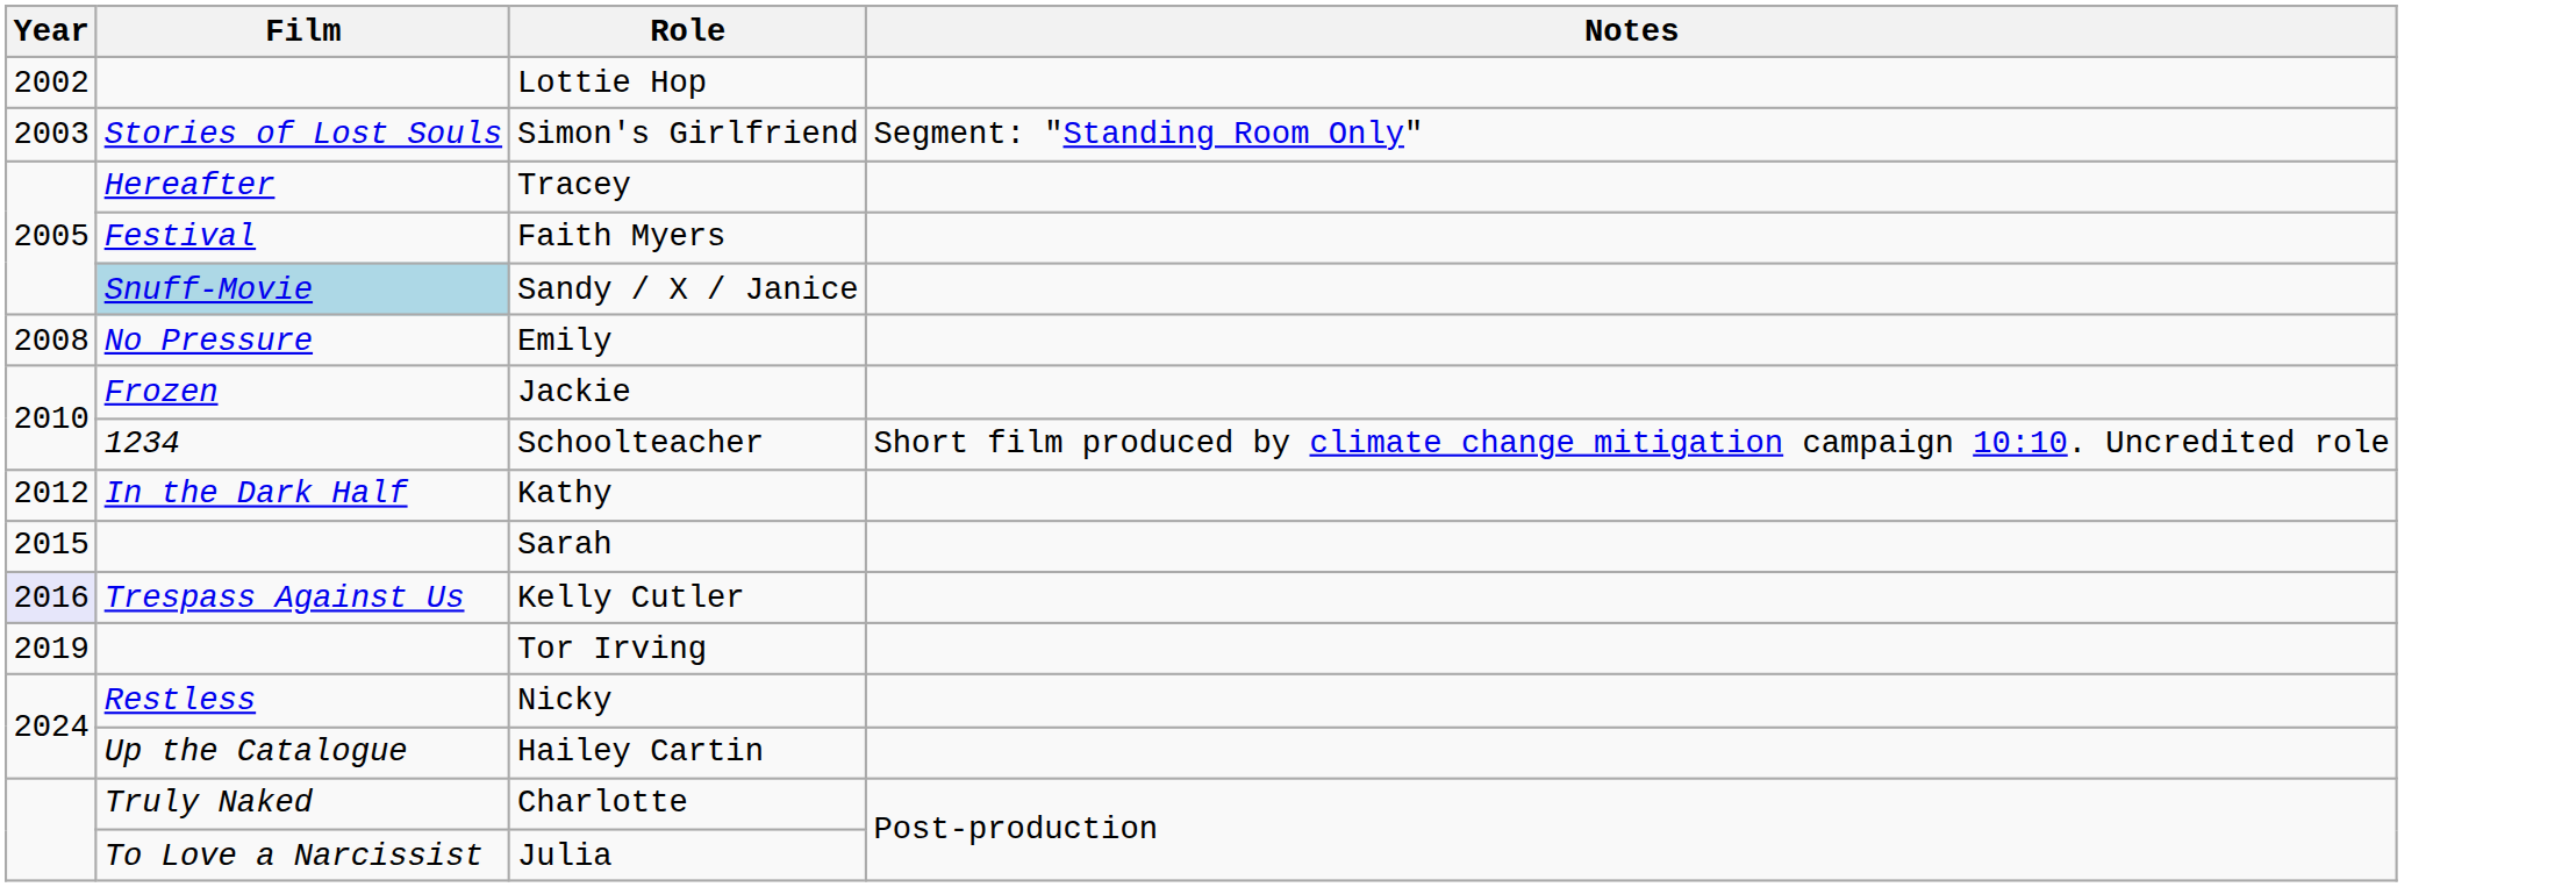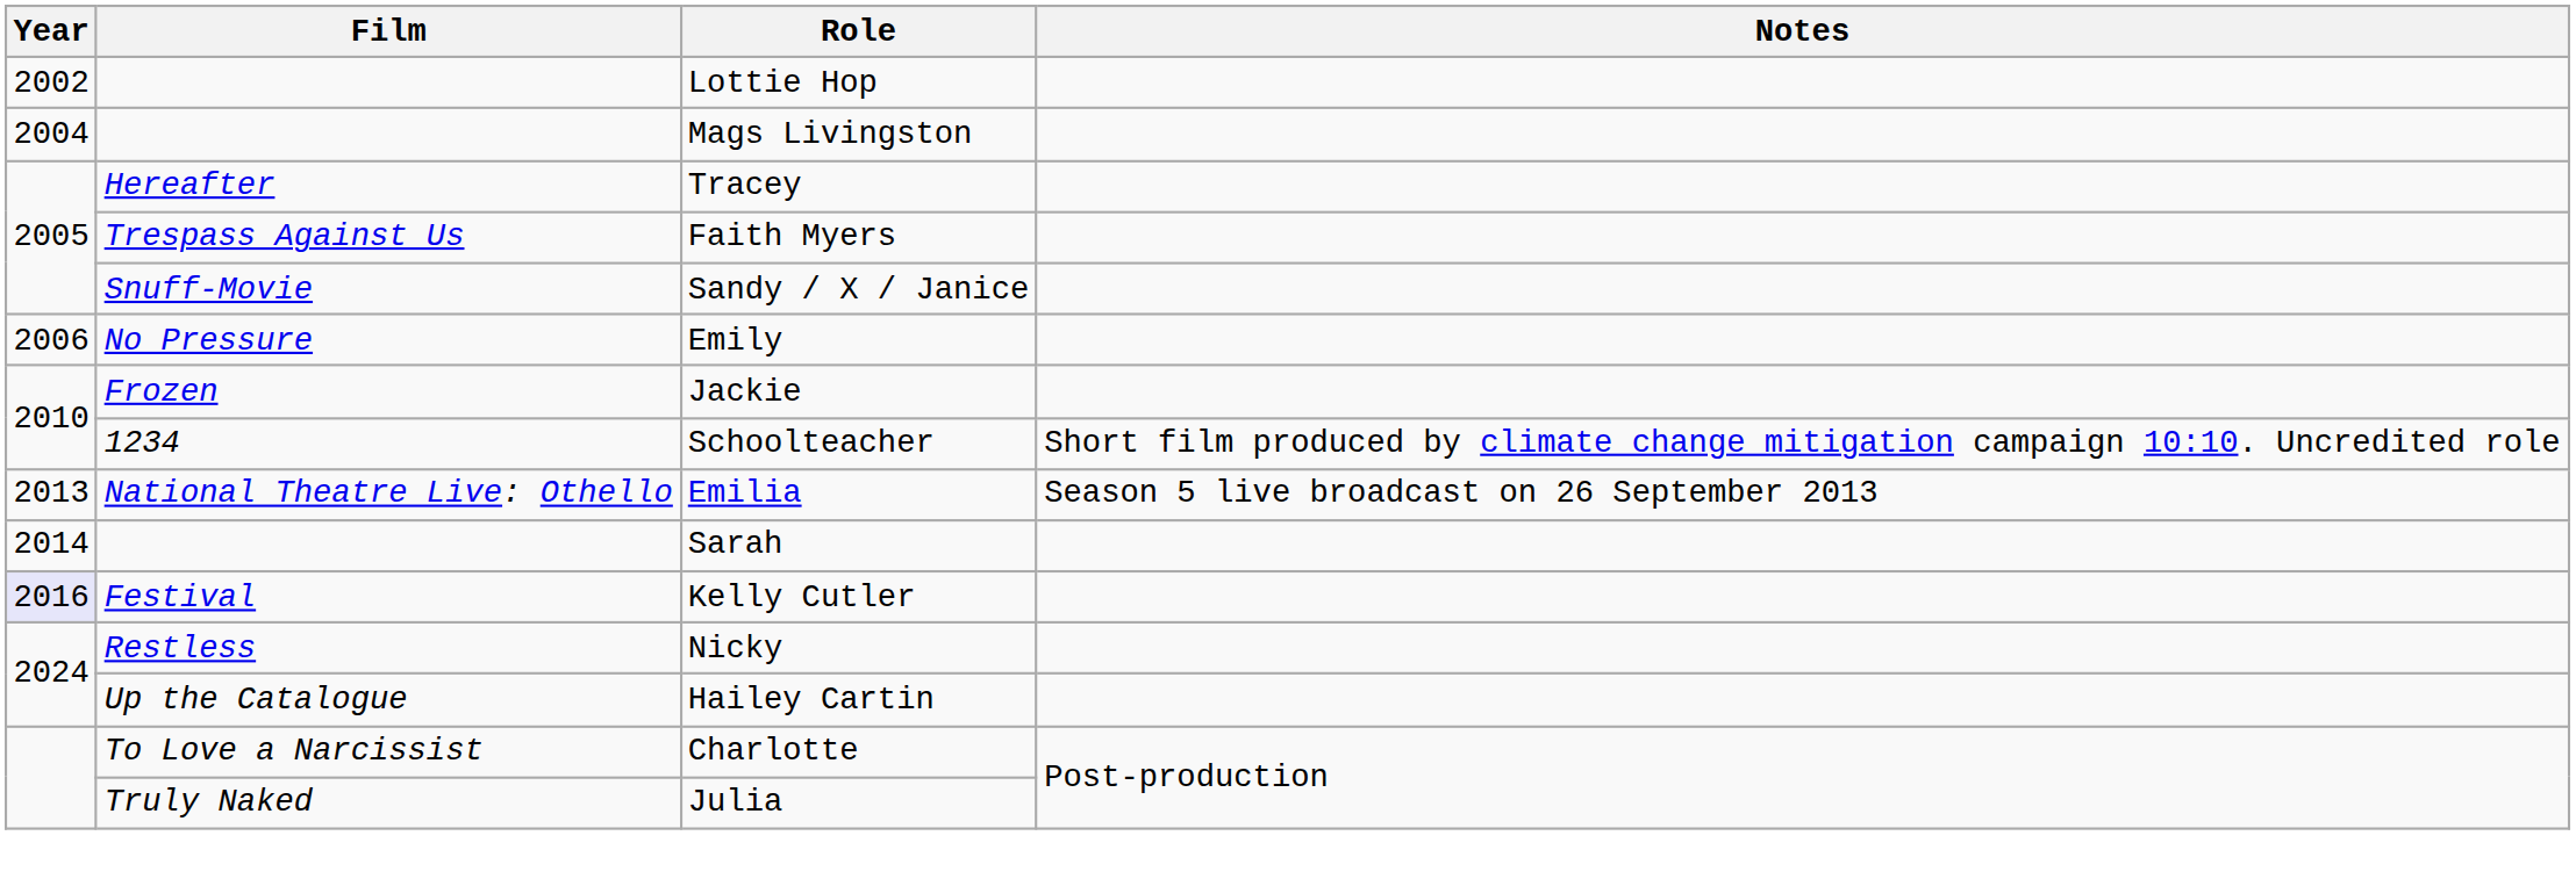- row: 2003 | Stories of Lost Souls | Simon's Girlfriend | Segment: "Standing Room Only"
+ row: 2004 | Mags Livingston
Faith Myers | Film: Festival -> Trespass Against Us
Sandy / X / Janice | Film: lightblue background -> no background
Emily | Year: 2008 -> 2006
- row: 2012 | In the Dark Half | Kathy
+ row: 2013 | National Theatre Live: Othello | Emilia | Season 5 live broadcast on 26 September 2013
Sarah | Year: 2015 -> 2014
Kelly Cutler | Film: Trespass Against Us -> Festival
- row: 2019 | Tor Irving
Charlotte | Film: Truly Naked -> To Love a Narcissist
Julia | Film: To Love a Narcissist -> Truly Naked
